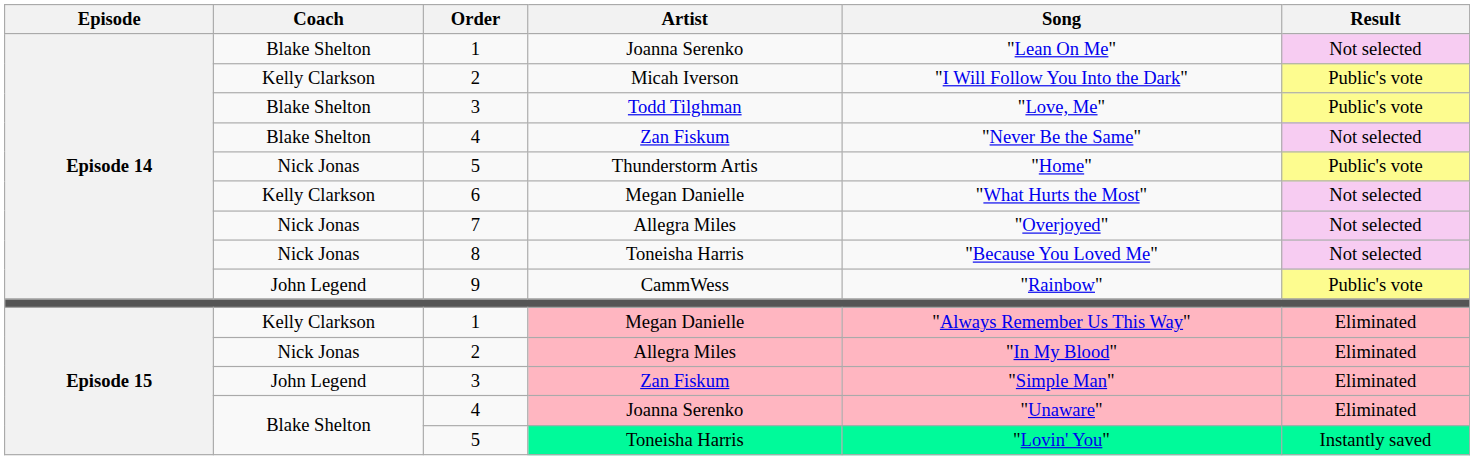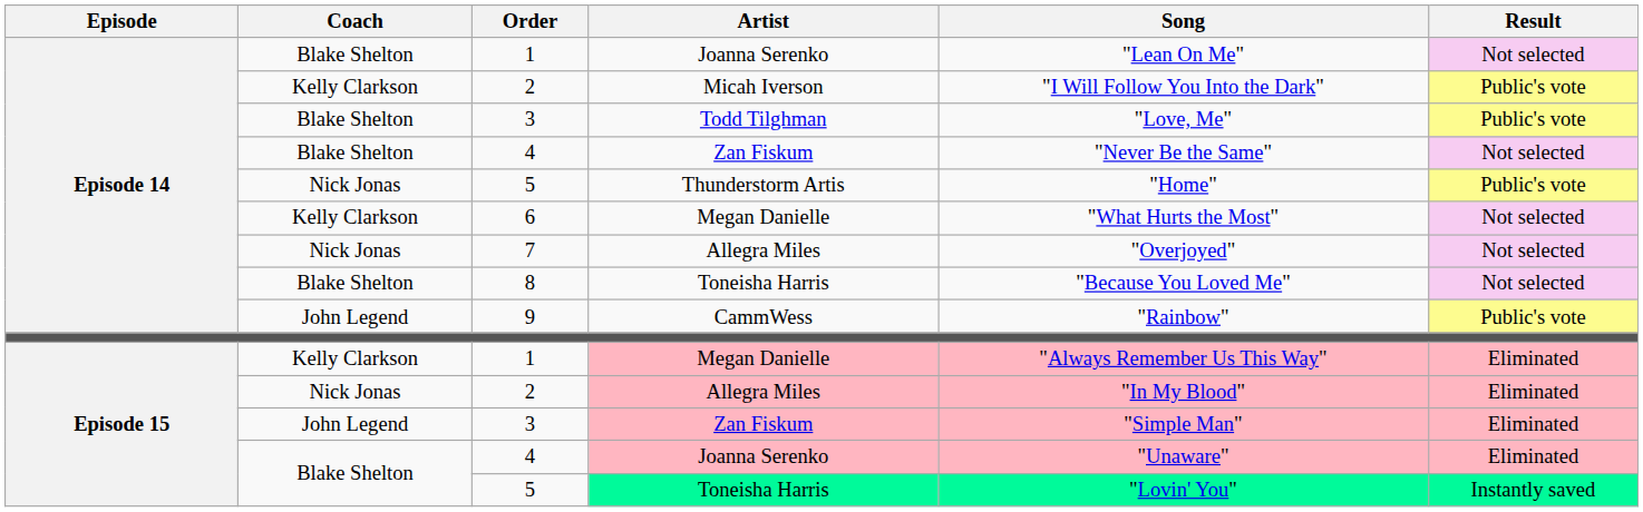8 | Coach: Nick Jonas -> Blake Shelton
